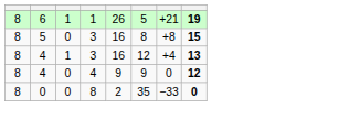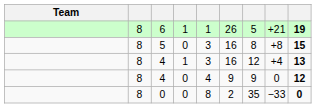+ column: Team
